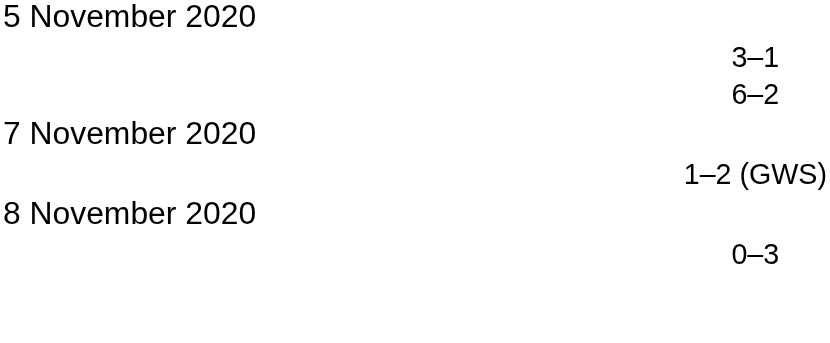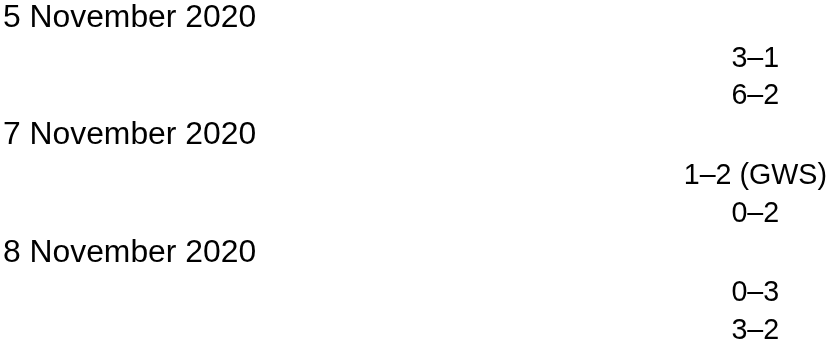+ row: 0–2
+ row: 3–2
